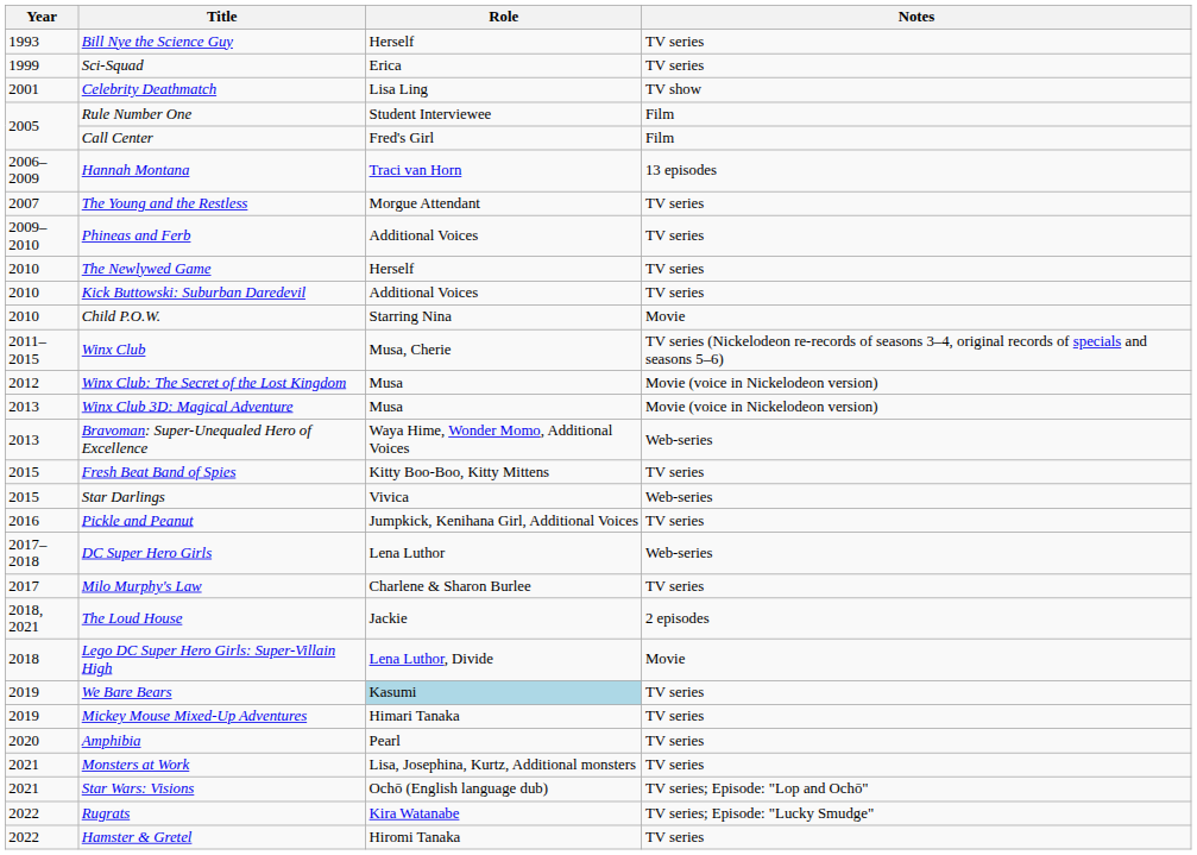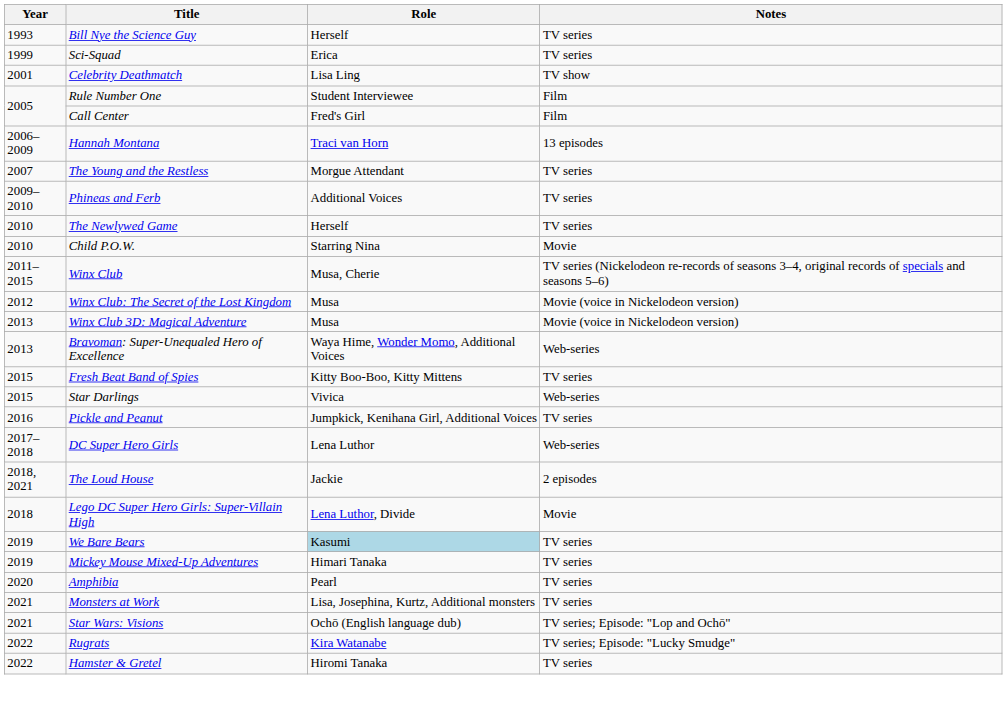- row: 2010 | Kick Buttowski: Suburban Daredevil | Additional Voices | TV series
- row: 2017 | Milo Murphy's Law | Charlene & Sharon Burlee | TV series
